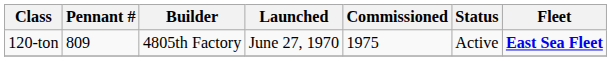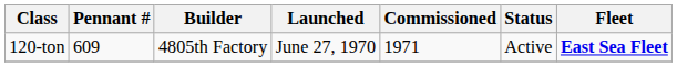120-ton | Pennant #: 809 -> 609
120-ton | Commissioned: 1975 -> 1971
